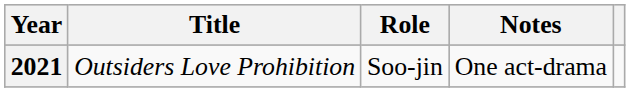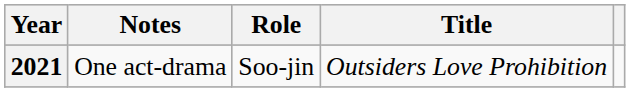columns swapped: Title <-> Notes
